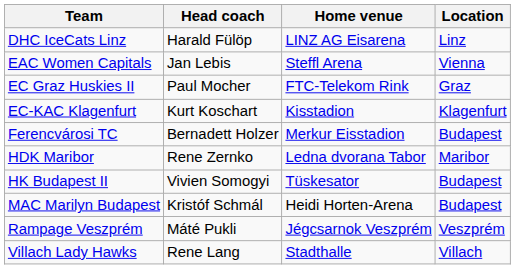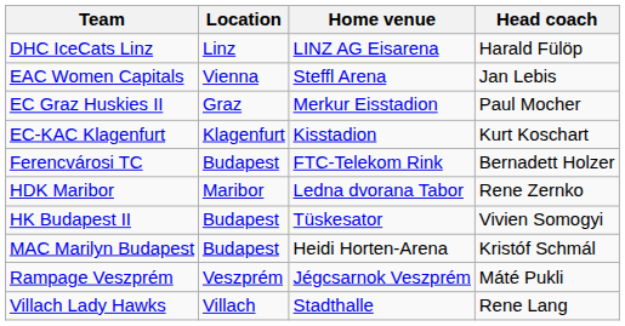columns swapped: Location <-> Head coach
EC Graz Huskies II | Home venue: FTC-Telekom Rink -> Merkur Eisstadion
Ferencvárosi TC | Home venue: Merkur Eisstadion -> FTC-Telekom Rink
